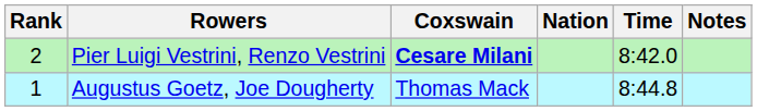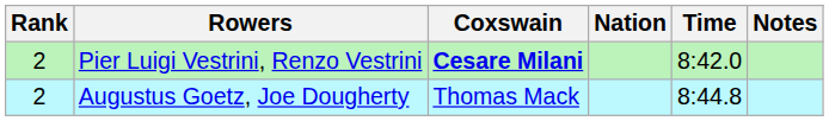Augustus Goetz, Joe Dougherty | Rank: 1 -> 2
